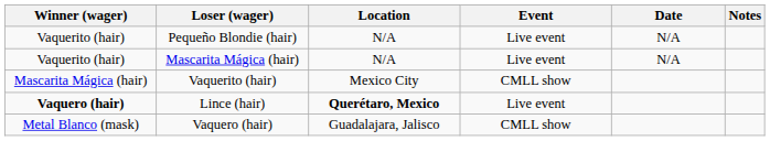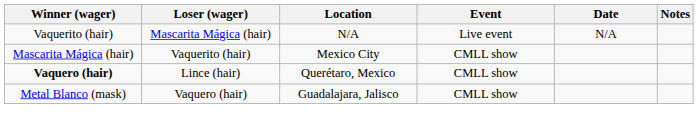- row: Vaquerito (hair) | Pequeño Blondie (hair) | N/A | Live event | N/A
Lince (hair) | Location: bold -> normal
Lince (hair) | Event: Live event -> CMLL show
